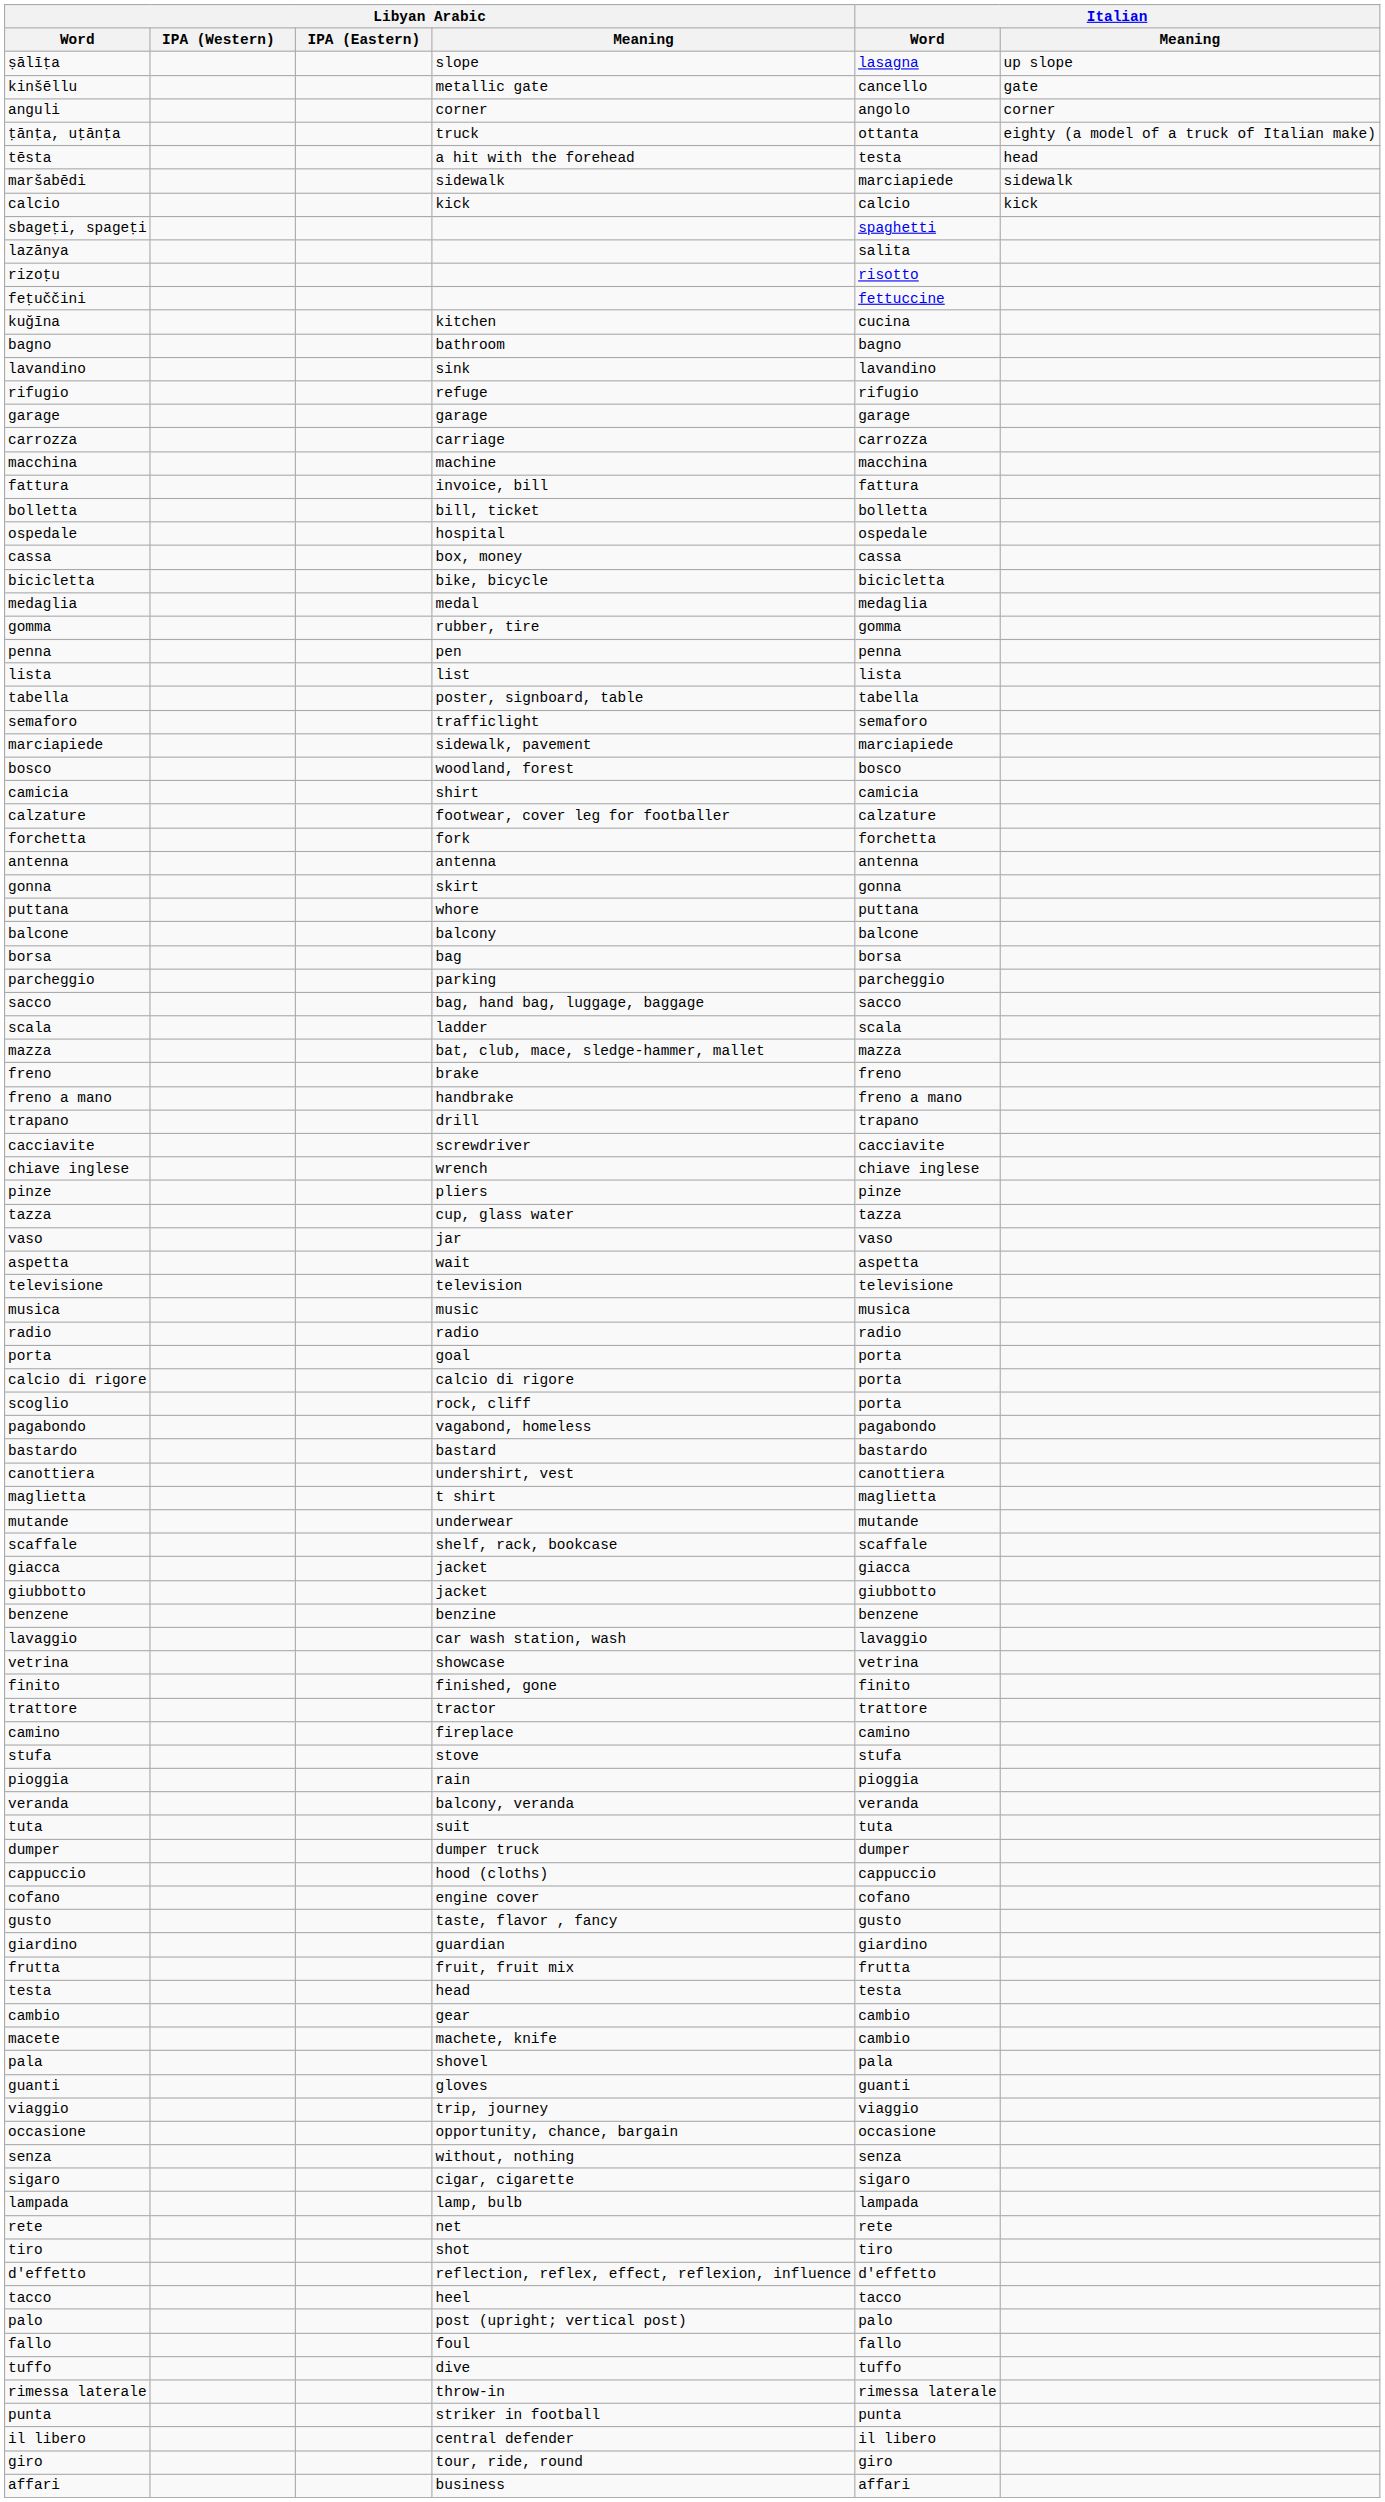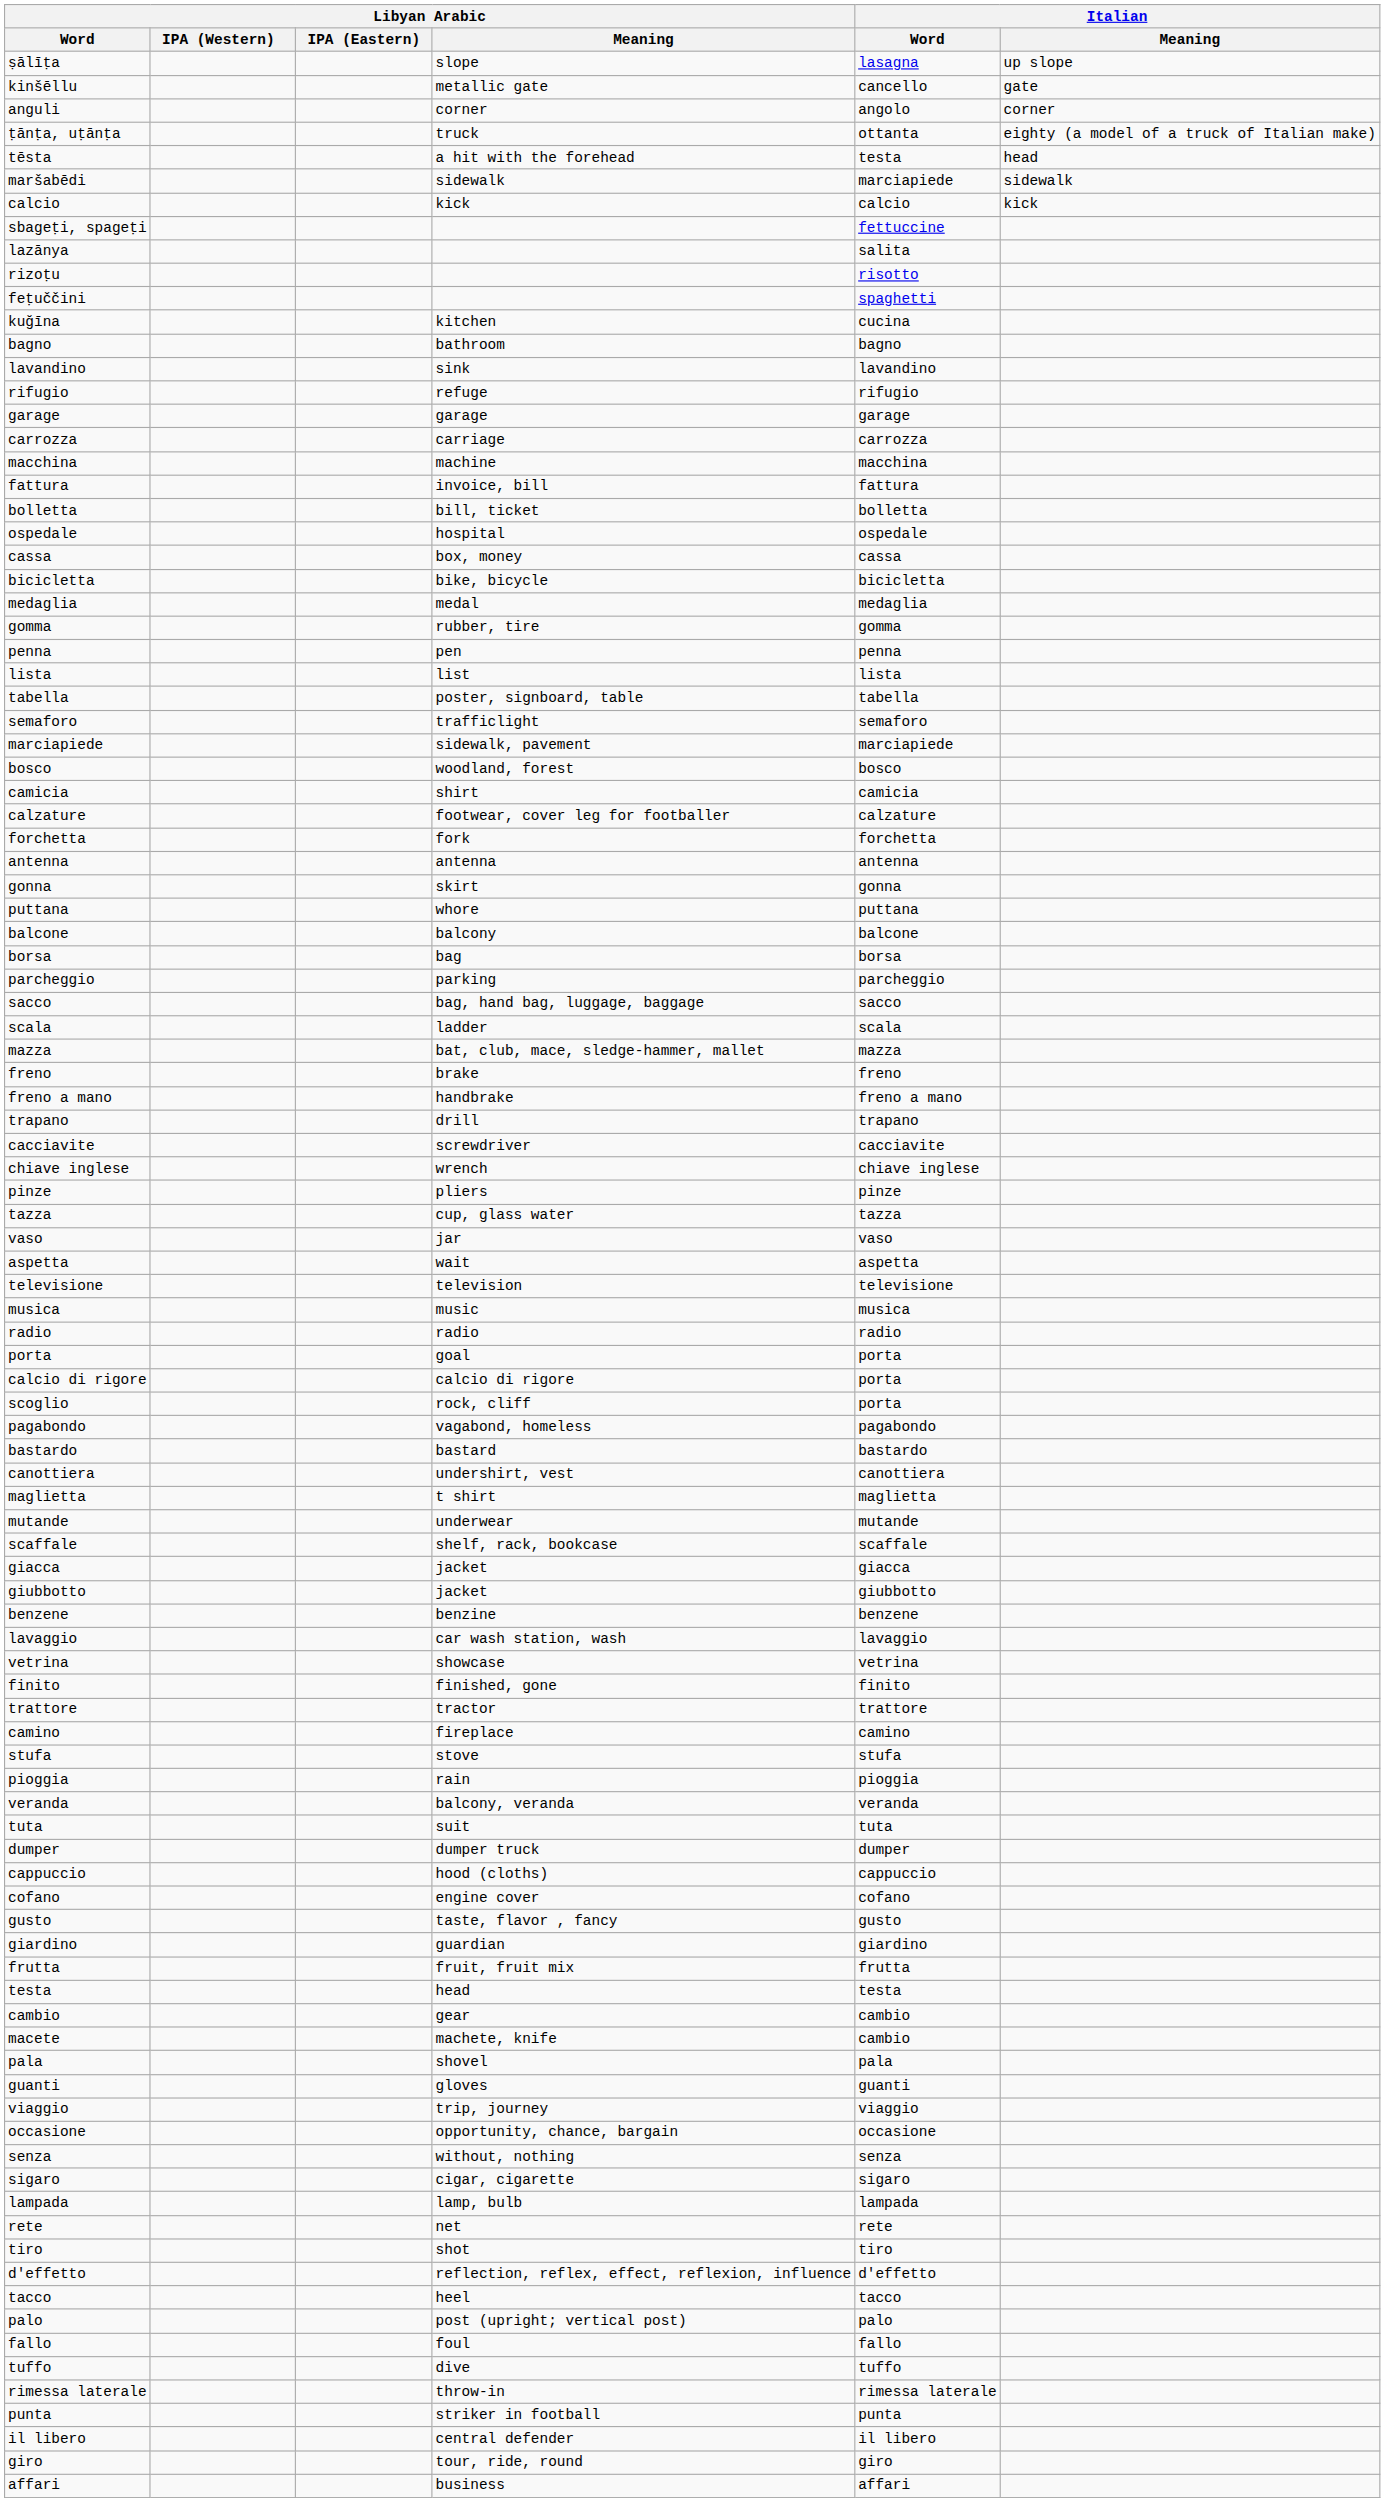sbageṭi, spageṭi | Italian / Word: spaghetti -> fettuccine
feṭuččini | Italian / Word: fettuccine -> spaghetti
